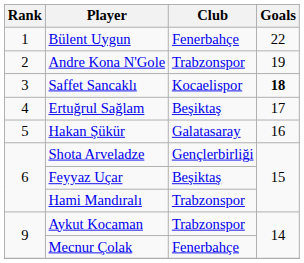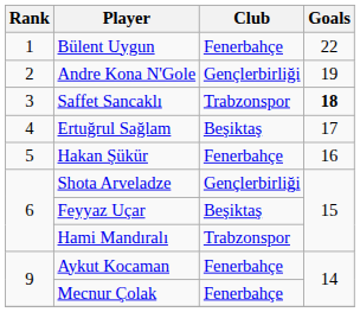Andre Kona N'Gole | Club: Trabzonspor -> Gençlerbirliği
Saffet Sancaklı | Club: Kocaelispor -> Trabzonspor
Hakan Şükür | Club: Galatasaray -> Fenerbahçe
Aykut Kocaman | Club: Trabzonspor -> Fenerbahçe
